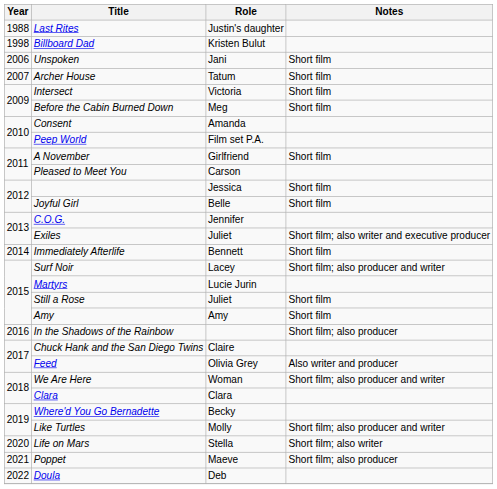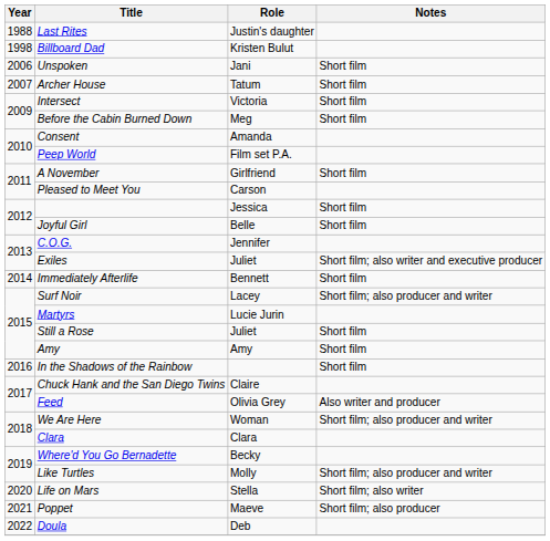In the Shadows of the Rainbow | Notes: Short film; also producer -> Short film
